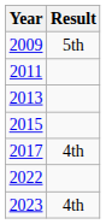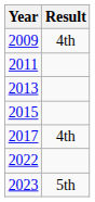2009 | Result: 5th -> 4th
2023 | Result: 4th -> 5th
